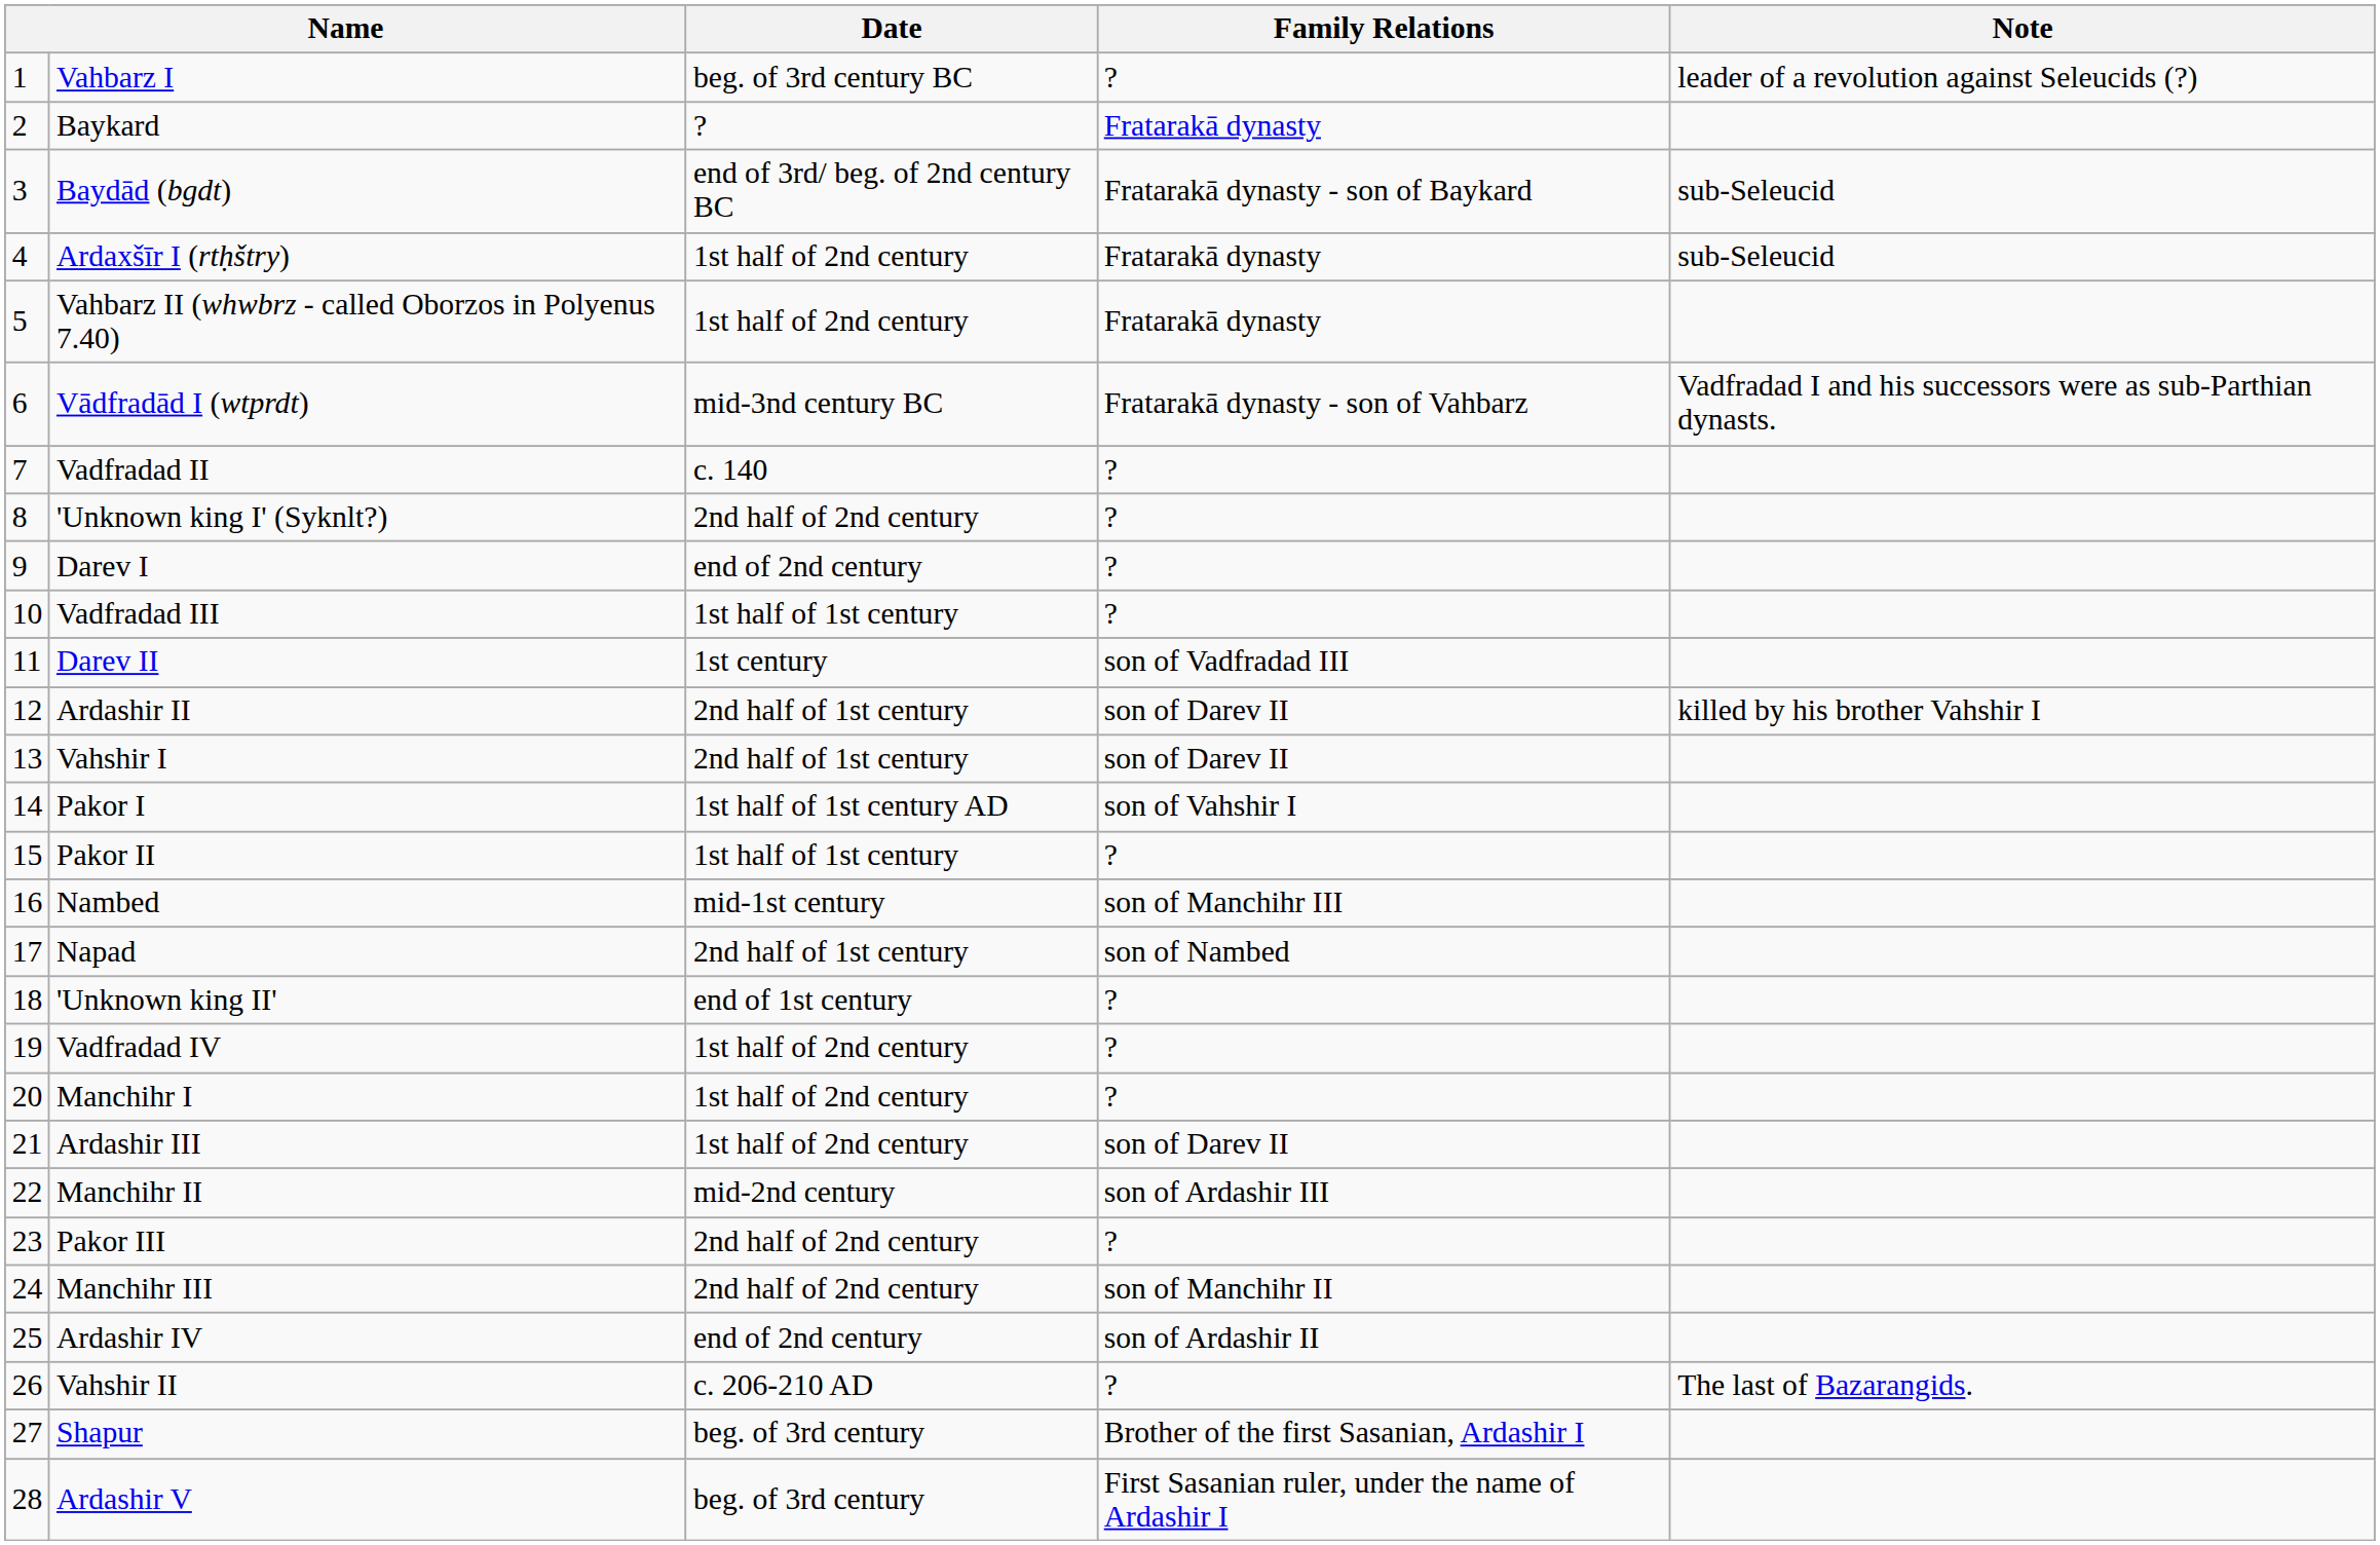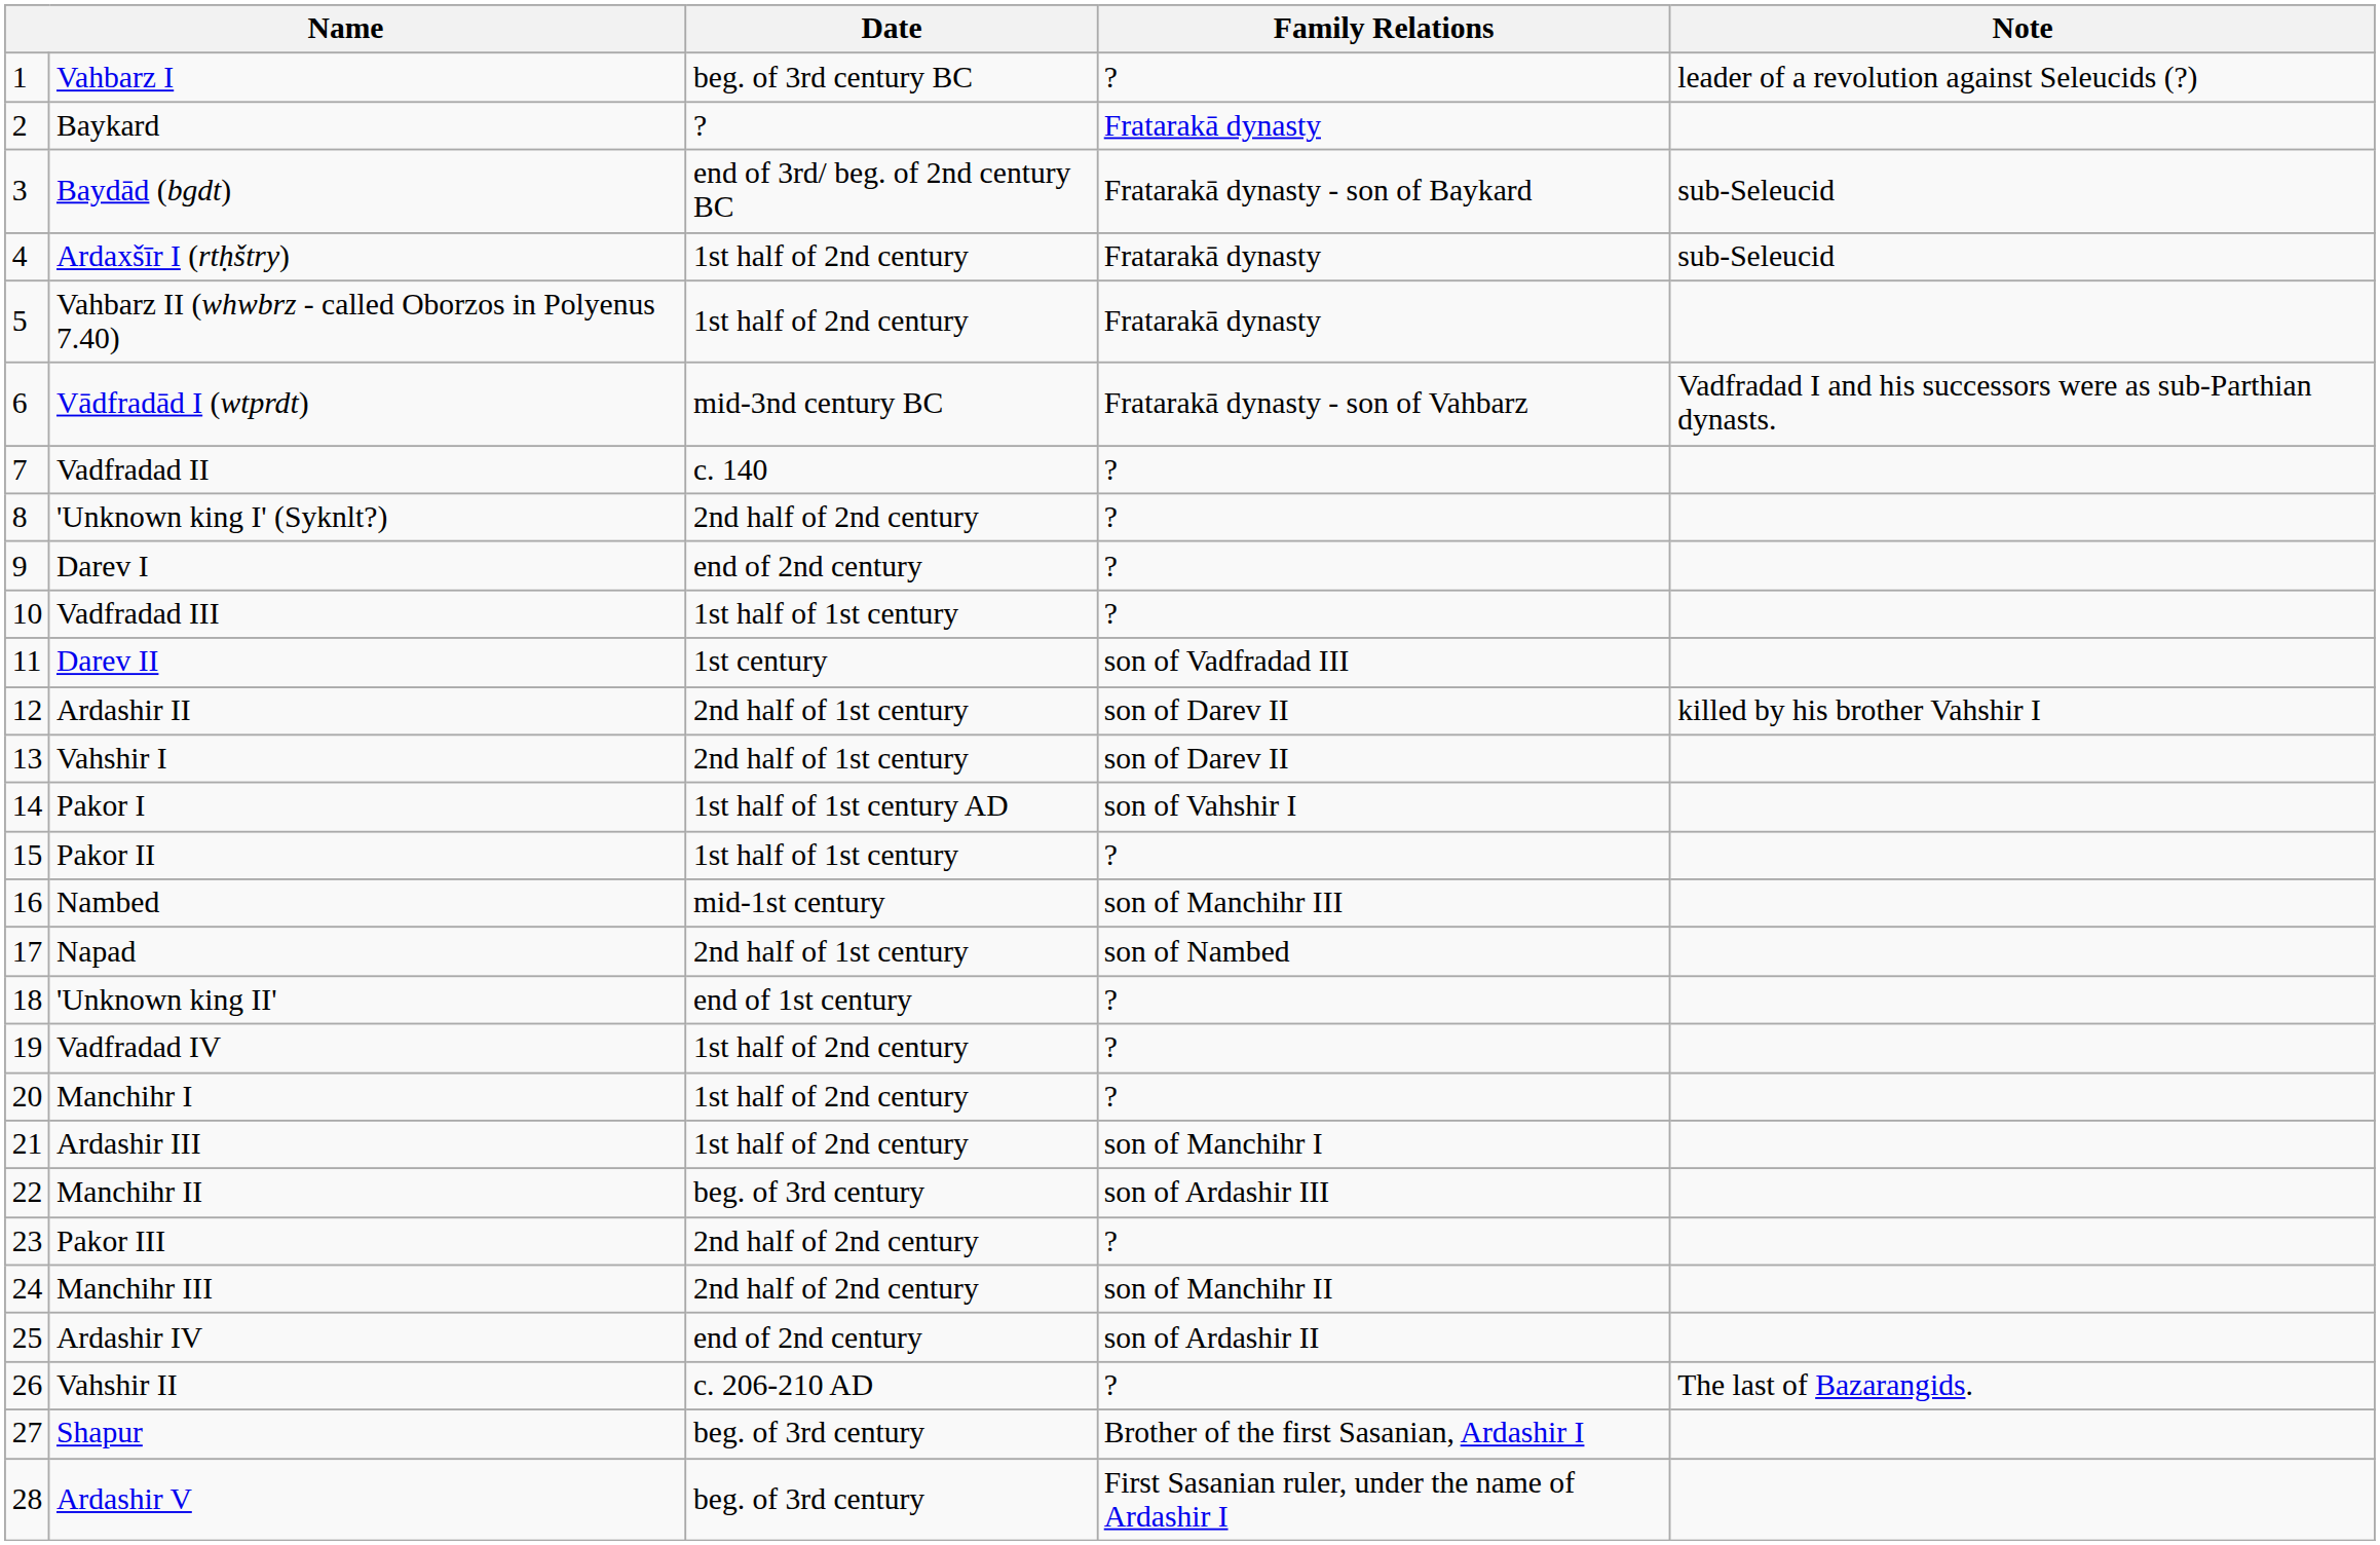Ardashir III | Family Relations: son of Darev II -> son of Manchihr I
Manchihr II | Date: mid-2nd century -> beg. of 3rd century
